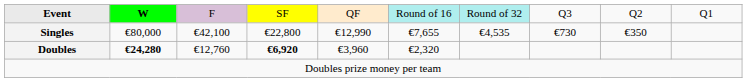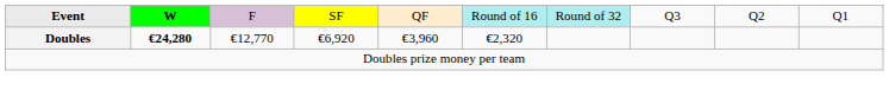- row: Singles | €80,000 | €42,100 | €22,800 | €12,990 | €7,655 | €4,535 | €730 | €350
Doubles | column 3: €12,760 -> €12,770
Doubles | column 4: bold -> normal
